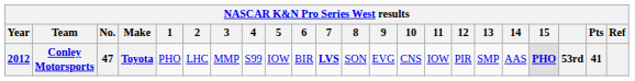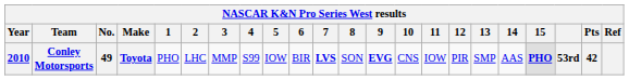Conley Motorsports | Year: 2012 -> 2010
Conley Motorsports | No.: 47 -> 49
Conley Motorsports | 9: normal -> bold
Conley Motorsports | Pts: 41 -> 42
